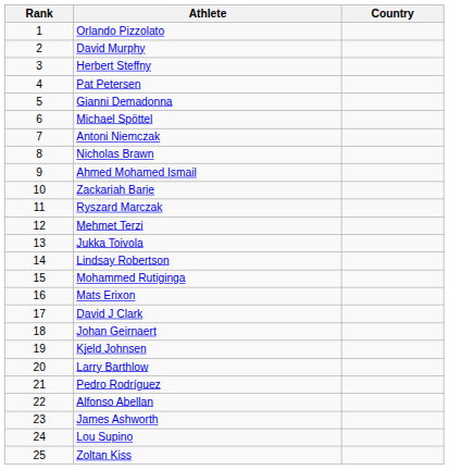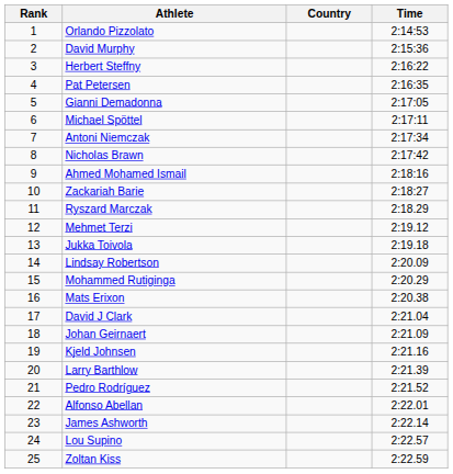+ column: Time | 2:14:53 | 2:15:36 | 2:16:22 | 2:16:35 | 2:17:05 | 2:17:11 | 2:17:34 | 2:17:42 | 2:18:16 | 2:18:27 | 2:18.29 | 2:19.12 | 2:19.18 | 2:20.09 | 2:20.29 | 2:20.38 | 2:21.04 | 2:21.09 | 2:21.16 | 2:21.39 | 2:21.52 | 2:22.01 | 2:22.14 | 2:22.57 | 2:22.59
